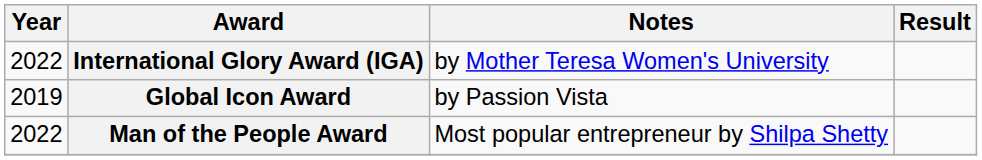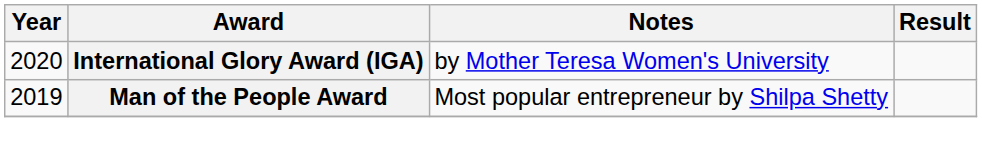International Glory Award (IGA) | Year: 2022 -> 2020
- row: 2019 | Global Icon Award | by Passion Vista
Man of the People Award | Year: 2022 -> 2019
